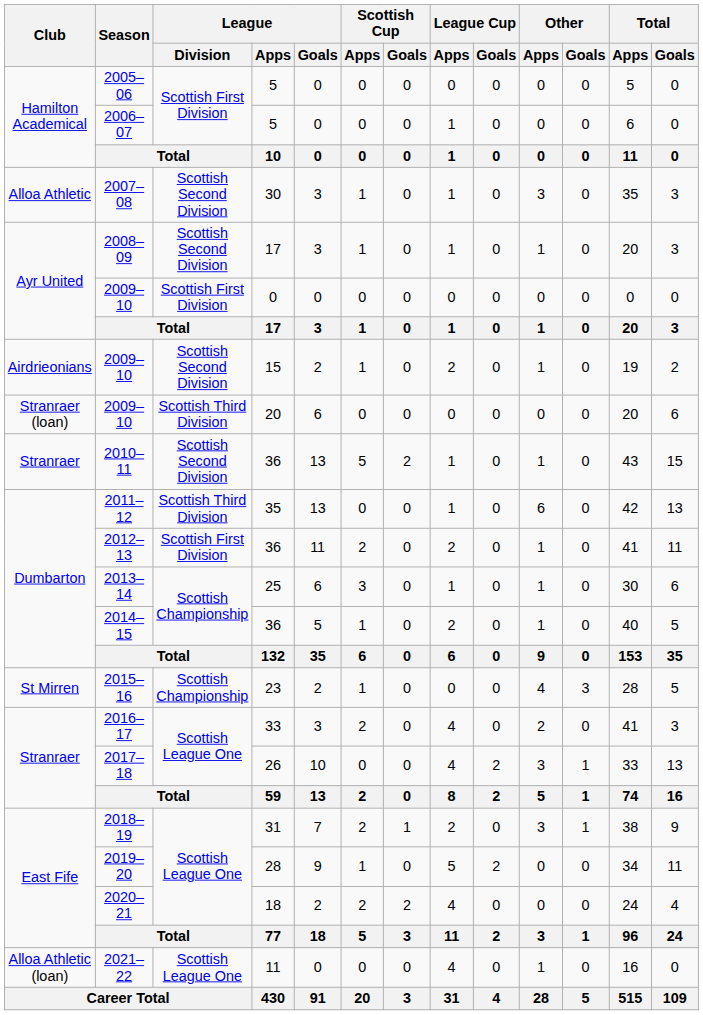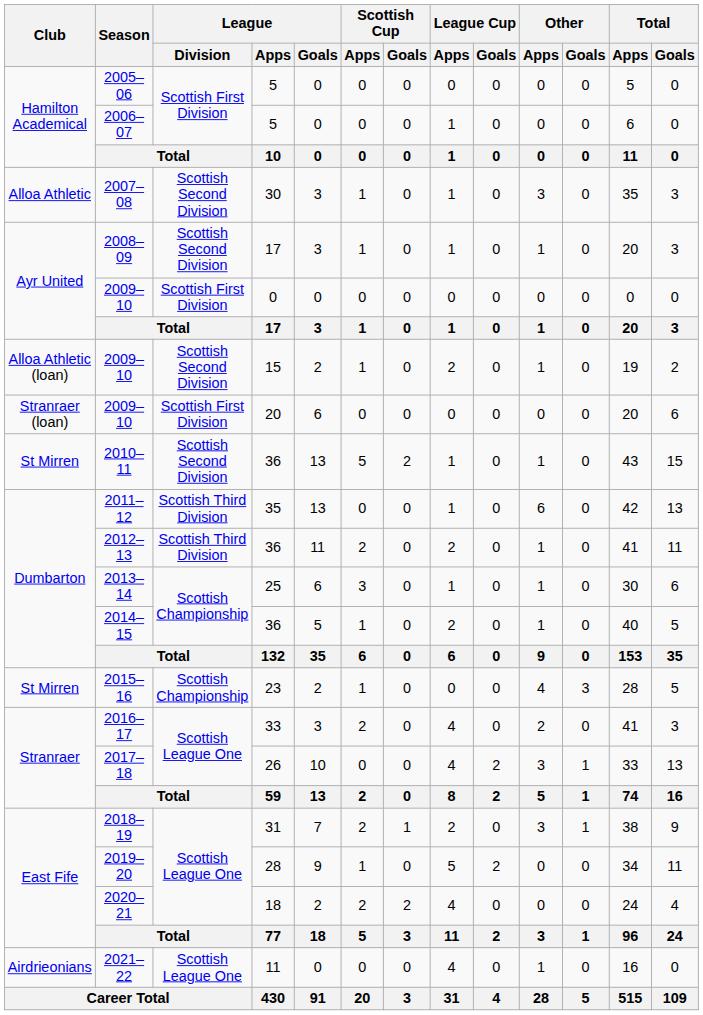2009–10 / 15 | Club: Airdrieonians -> Alloa Athletic (loan)
2009–10 / 20 | League / Division: Scottish Third Division -> Scottish First Division
2010–11 | Club: Stranraer -> St Mirren
2012–13 | League / Division: Scottish First Division -> Scottish Third Division
2021–22 | Club: Alloa Athletic (loan) -> Airdrieonians
